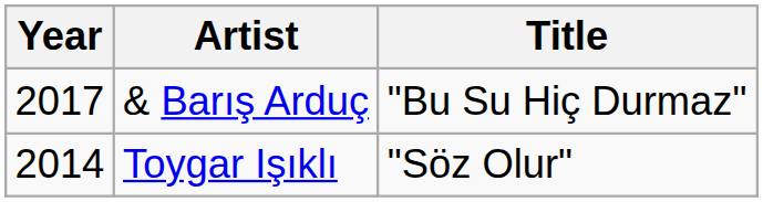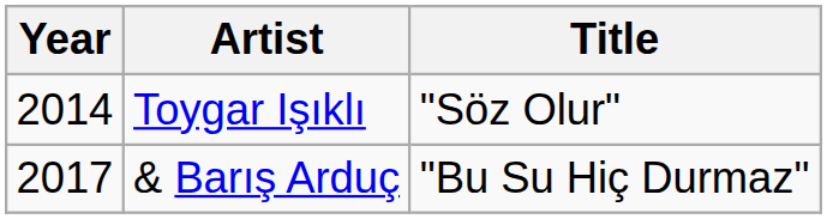rows swapped: Toygar Işıklı <-> & Barış Arduç
